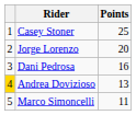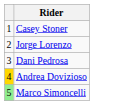- column: Points | 25 | 20 | 16 | 13 | 11
Marco Simoncelli | column 1: no background -> lightgreen background
